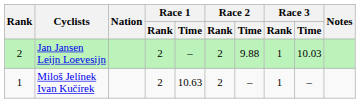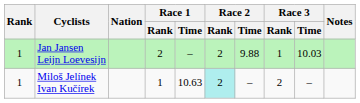Jan Jansen Leijn Loevesijn | Rank: 2 -> 1
Miloš Jelínek Ivan Kučírek | Race 1 / Rank: 2 -> 1
Miloš Jelínek Ivan Kučírek | Race 2 / Rank: no background -> paleturquoise background
Miloš Jelínek Ivan Kučírek | Race 3 / Rank: 1 -> 2
